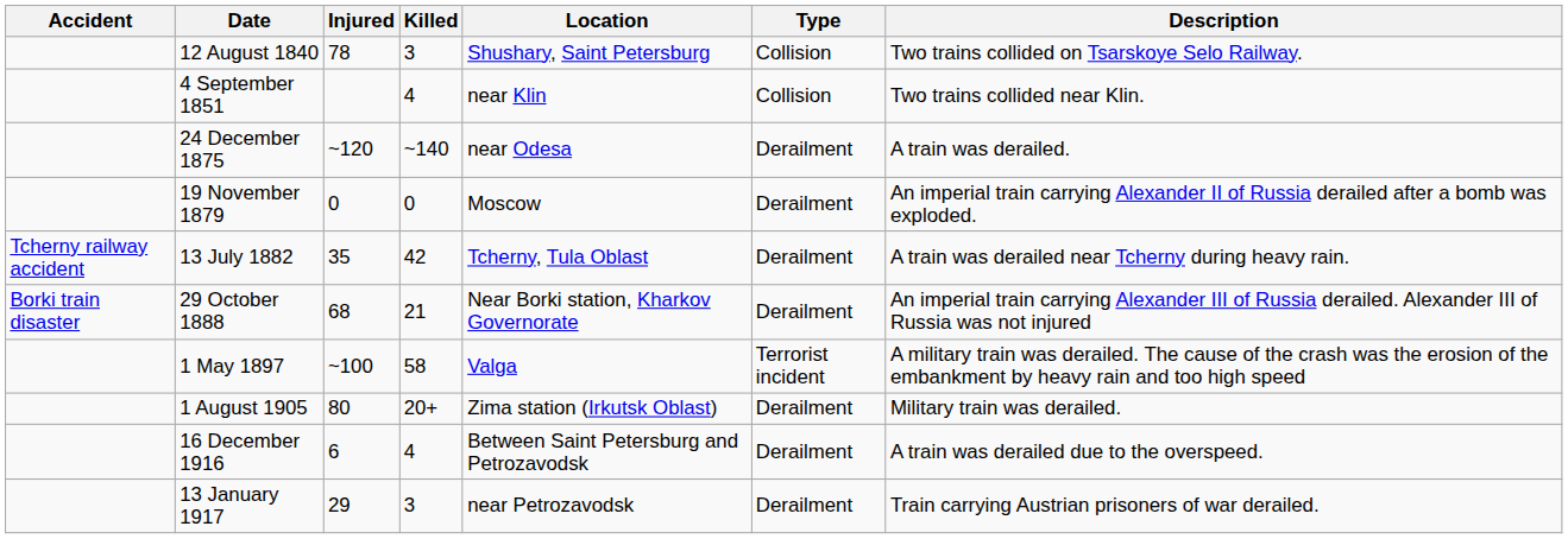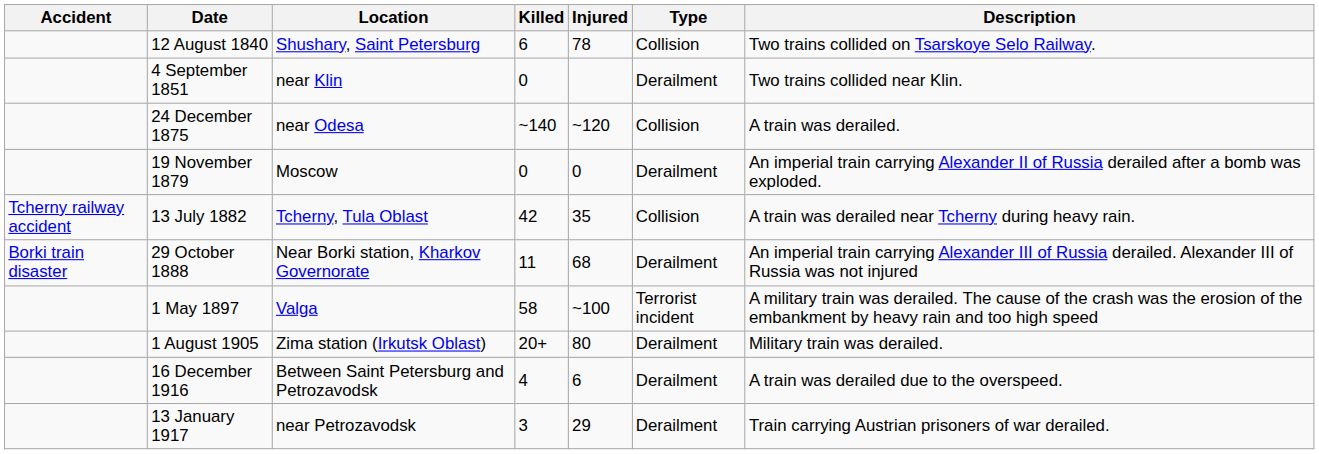columns swapped: Location <-> Injured
12 August 1840 | Killed: 3 -> 6
4 September 1851 | Killed: 4 -> 0
4 September 1851 | Type: Collision -> Derailment
24 December 1875 | Type: Derailment -> Collision
13 July 1882 | Type: Derailment -> Collision
29 October 1888 | Killed: 21 -> 11
